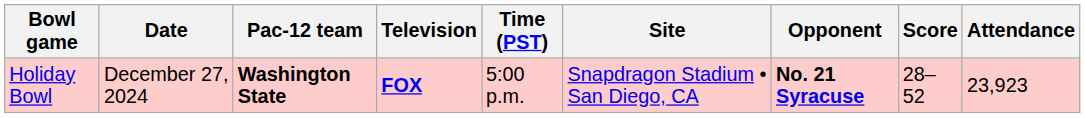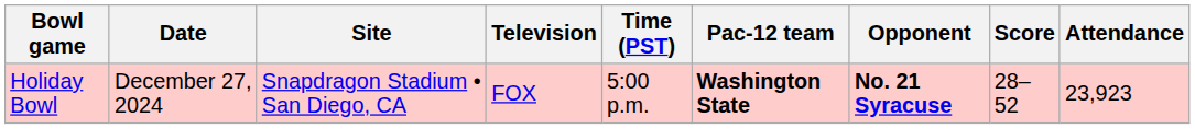columns swapped: Site <-> Pac-12 team
Holiday Bowl | Television: bold -> normal
